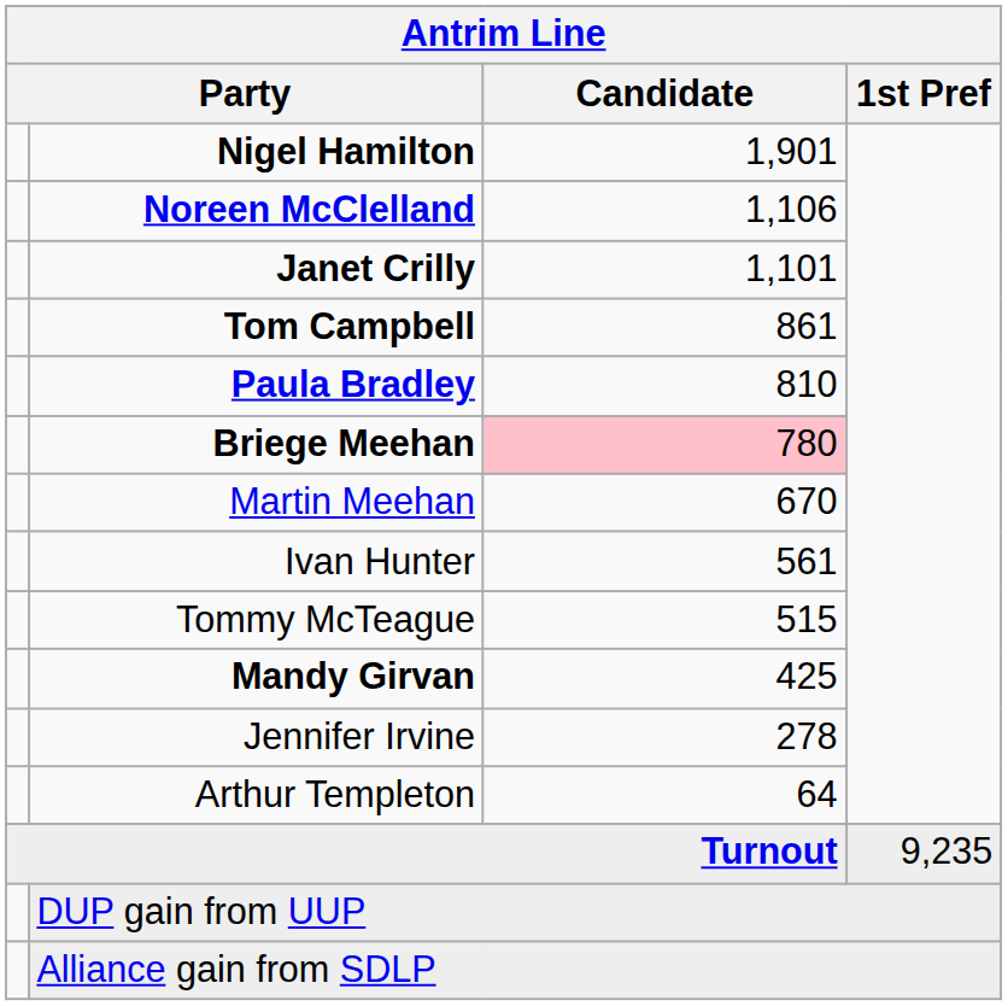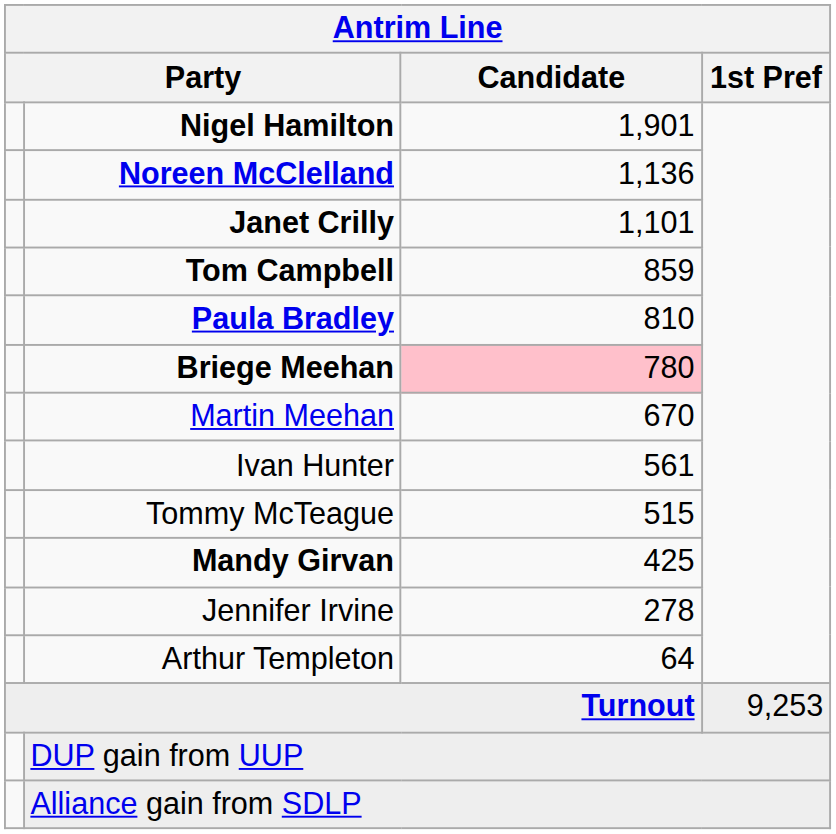Noreen McClelland | Candidate: 1,106 -> 1,136
Tom Campbell | Candidate: 861 -> 859
Turnout | 1st Pref: 9,235 -> 9,253
